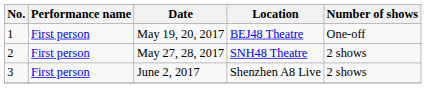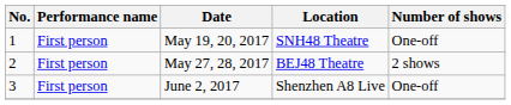May 19, 20, 2017 | Location: BEJ48 Theatre -> SNH48 Theatre
May 27, 28, 2017 | Location: SNH48 Theatre -> BEJ48 Theatre
June 2, 2017 | Number of shows: 2 shows -> One-off
